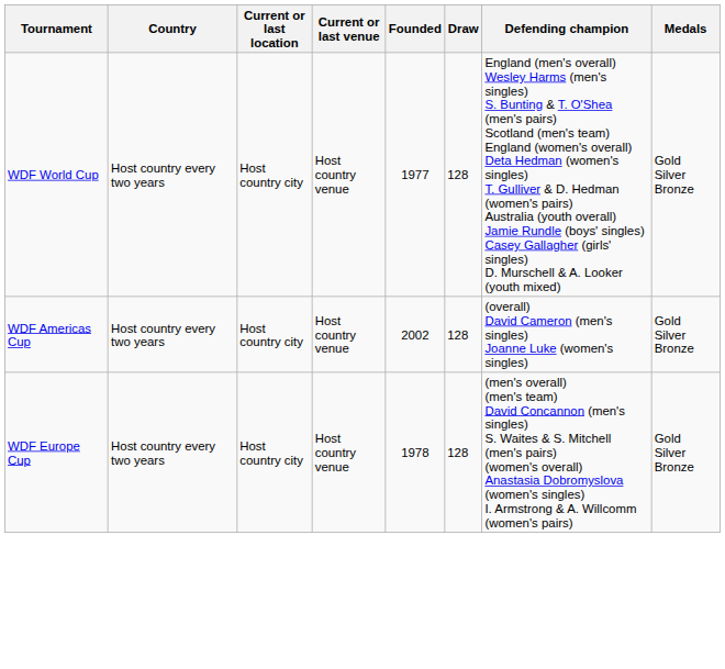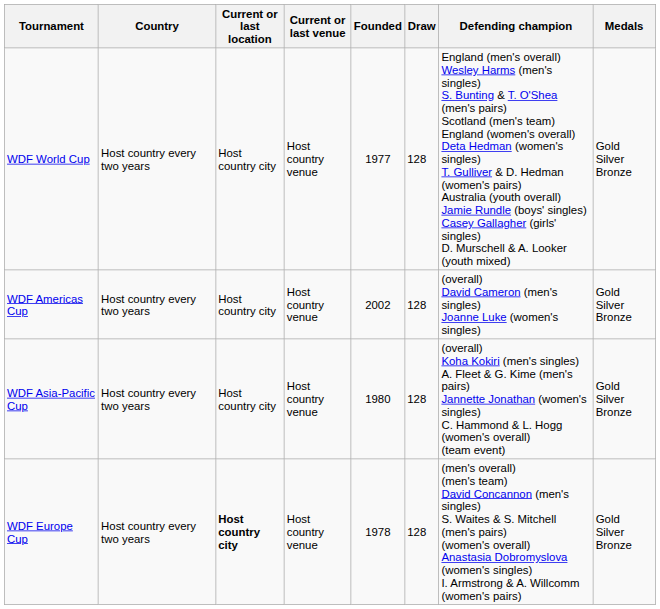+ row: WDF Asia-Pacific Cup | Host country every two years | Host country city | Host country venue | 1980 | 128 | (overall) Koha Kokiri (men's singles) A. Fleet & G. Kime (men's pairs) Jannette Jonathan (women's singles) C. Hammond & L. Hogg (women's overall) (team event) | Gold Silver Bronze
WDF Europe Cup | Current or last location: normal -> bold
